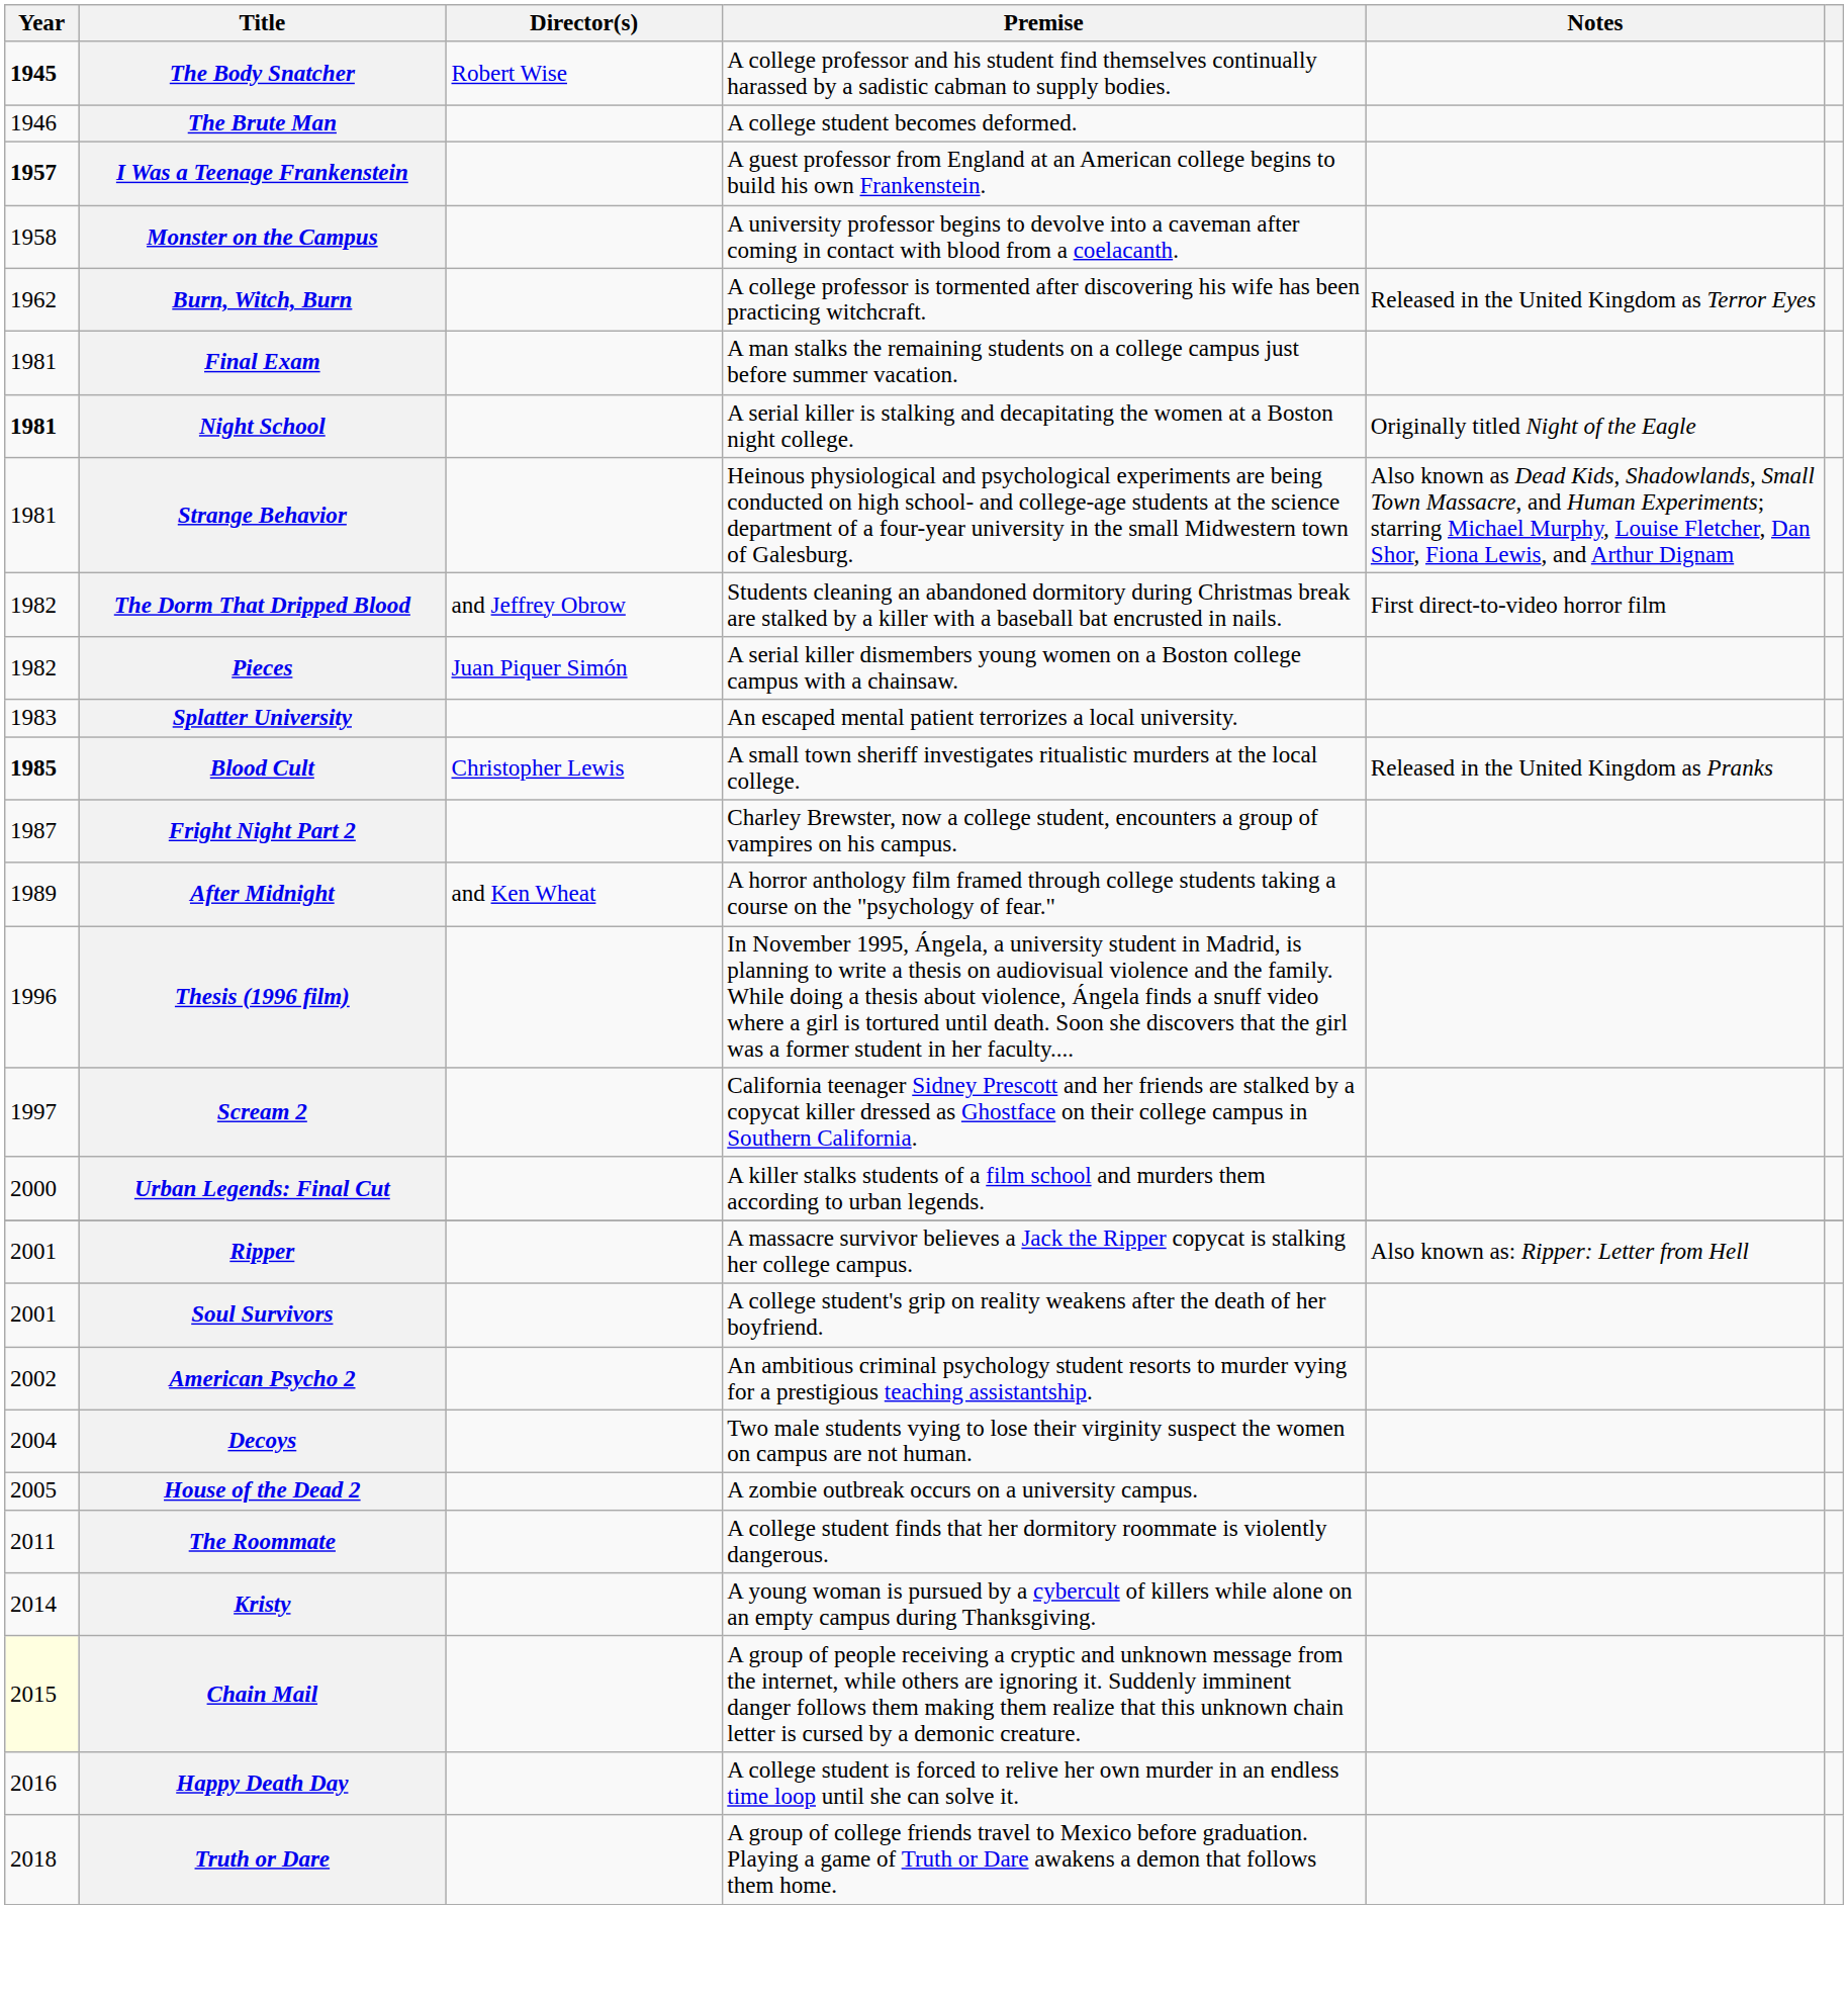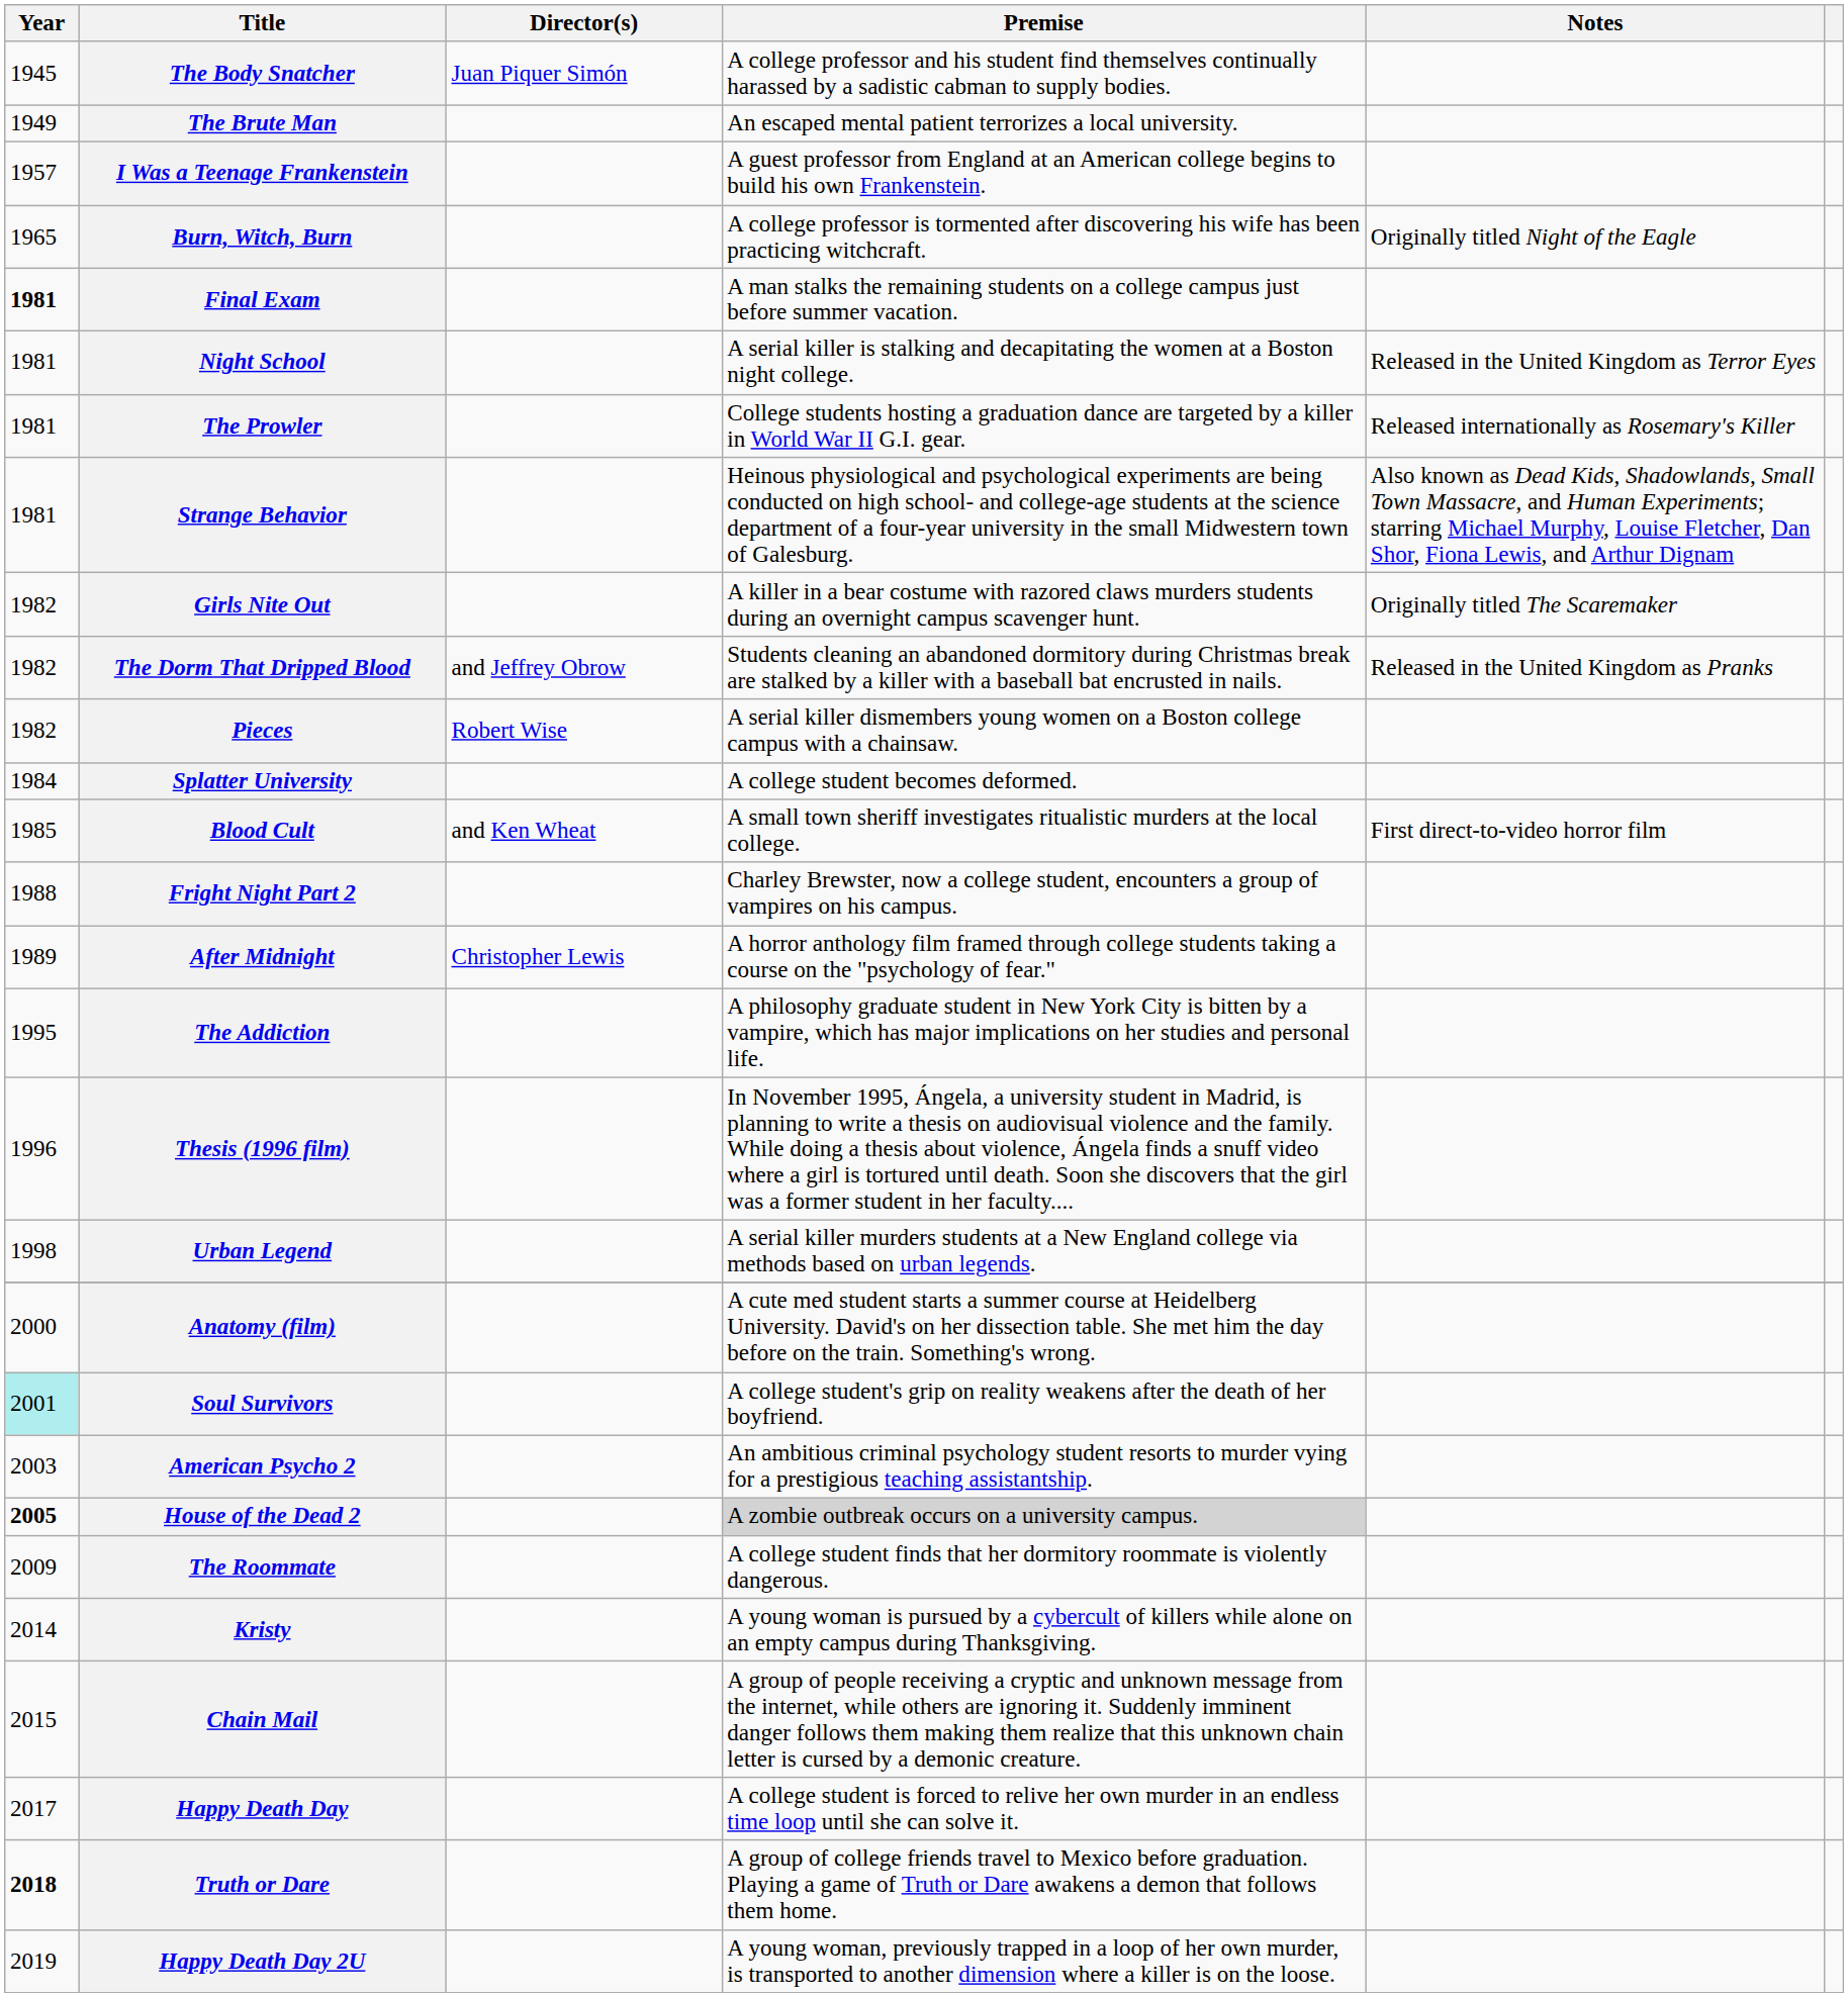The Body Snatcher | Year: bold -> normal
The Body Snatcher | Director(s): Robert Wise -> Juan Piquer Simón
The Brute Man | Year: 1946 -> 1949
The Brute Man | Premise: A college student becomes deformed. -> An escaped mental patient terrorizes a local university.
I Was a Teenage Frankenstein | Year: bold -> normal
- row: 1958 | Monster on the Campus | A university professor begins to devolve into a caveman after coming in contact with blood from a coelacanth.
Burn, Witch, Burn | Year: 1962 -> 1965
Burn, Witch, Burn | Notes: Released in the United Kingdom as Terror Eyes -> Originally titled Night of the Eagle
Final Exam | Year: normal -> bold
Night School | Year: bold -> normal
Night School | Notes: Originally titled Night of the Eagle -> Released in the United Kingdom as Terror Eyes
+ row: 1981 | The Prowler | College students hosting a graduation dance are targeted by a killer in World War II G.I. gear. | Released internationally as Rosemary's Killer
+ row: 1982 | Girls Nite Out | A killer in a bear costume with razored claws murders students during an overnight campus scavenger hunt. | Originally titled The Scaremaker
The Dorm That Dripped Blood | Notes: First direct-to-video horror film -> Released in the United Kingdom as Pranks
Pieces | Director(s): Juan Piquer Simón -> Robert Wise
Splatter University | Year: 1983 -> 1984
Splatter University | Premise: An escaped mental patient terrorizes a local university. -> A college student becomes deformed.
Blood Cult | Year: bold -> normal
Blood Cult | Director(s): Christopher Lewis -> and Ken Wheat
Blood Cult | Notes: Released in the United Kingdom as Pranks -> First direct-to-video horror film
Fright Night Part 2 | Year: 1987 -> 1988
After Midnight | Director(s): and Ken Wheat -> Christopher Lewis
+ row: 1995 | The Addiction | A philosophy graduate student in New York City is bitten by a vampire, which has major implications on her studies and personal life.
- row: 1997 | Scream 2 | California teenager Sidney Prescott and her friends are stalked by a copycat killer dressed as Ghostface on their college campus in Southern California.
+ row: 1998 | Urban Legend | A serial killer murders students at a New England college via methods based on urban legends.
- row: 2000 | Urban Legends: Final Cut | A killer stalks students of a film school and murders them according to urban legends.
+ row: 2000 | Anatomy (film) | A cute med student starts a summer course at Heidelberg University. David's on her dissection table. She met him the day before on the train. Something's wrong.
- row: 2001 | Ripper | A massacre survivor believes a Jack the Ripper copycat is stalking her college campus. | Also known as: Ripper: Letter from Hell
Soul Survivors | Year: no background -> paleturquoise background
American Psycho 2 | Year: 2002 -> 2003
- row: 2004 | Decoys | Two male students vying to lose their virginity suspect the women on campus are not human.
House of the Dead 2 | Year: normal -> bold
House of the Dead 2 | Premise: no background -> lightgrey background
The Roommate | Year: 2011 -> 2009
Chain Mail | Year: lightyellow background -> no background
Happy Death Day | Year: 2016 -> 2017
Truth or Dare | Year: normal -> bold
+ row: 2019 | Happy Death Day 2U | A young woman, previously trapped in a loop of her own murder, is transported to another dimension where a killer is on the loose.
